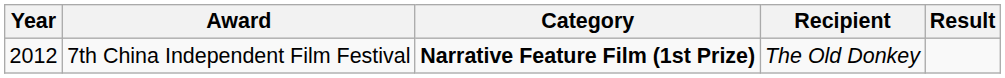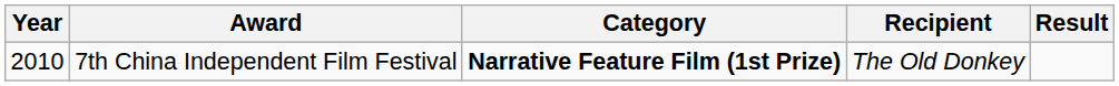7th China Independent Film Festival | Year: 2012 -> 2010
